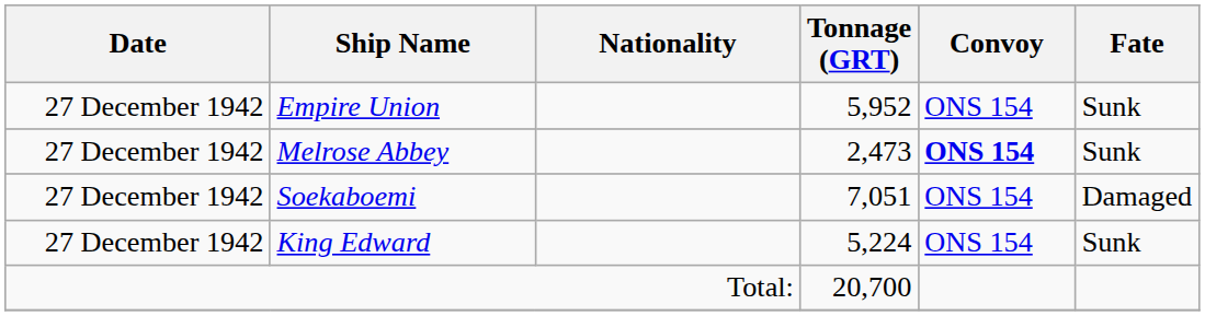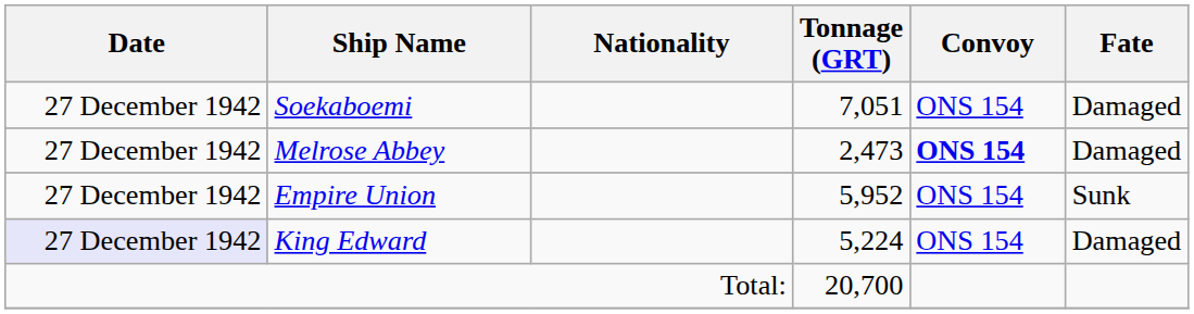rows swapped: Empire Union <-> Soekaboemi
Melrose Abbey | Fate: Sunk -> Damaged
King Edward | Date: no background -> lavender background
King Edward | Fate: Sunk -> Damaged
